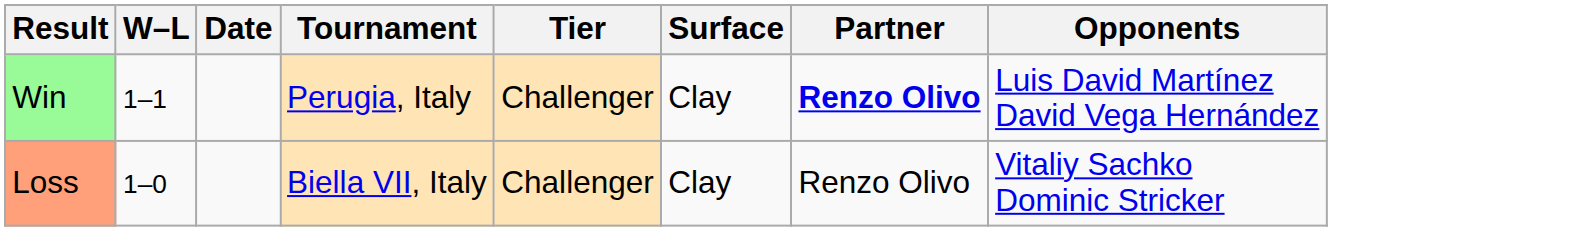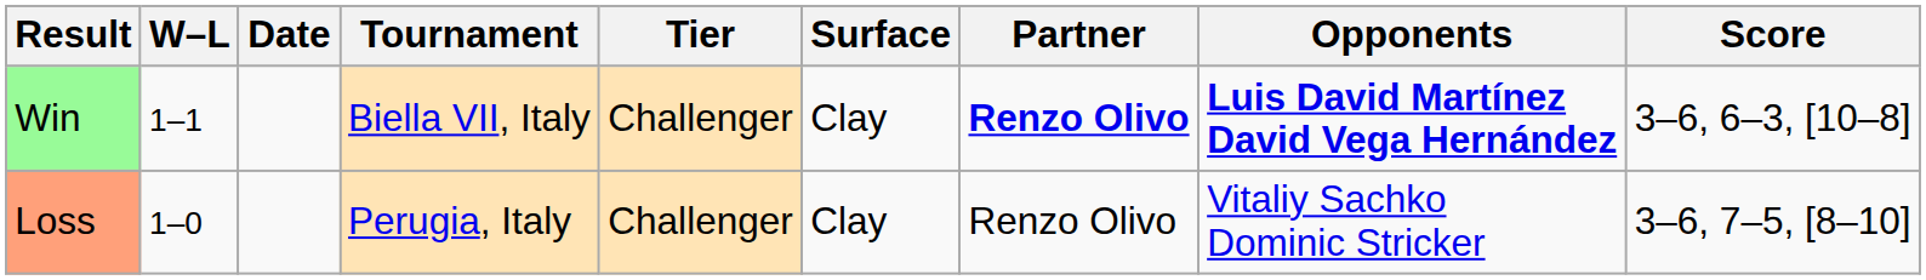+ column: Score | 3–6, 6–3, [10–8] | 3–6, 7–5, [8–10]
Win | Tournament: Perugia, Italy -> Biella VII, Italy
Win | Opponents: normal -> bold
Loss | Tournament: Biella VII, Italy -> Perugia, Italy
